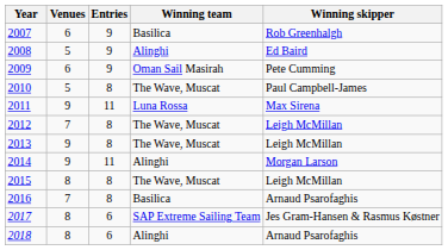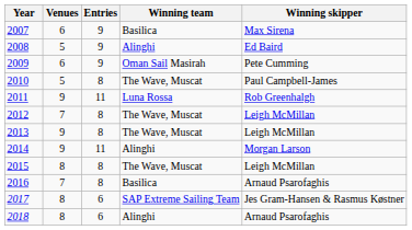2007 | Winning skipper: Rob Greenhalgh -> Max Sirena
2011 | Winning skipper: Max Sirena -> Rob Greenhalgh
